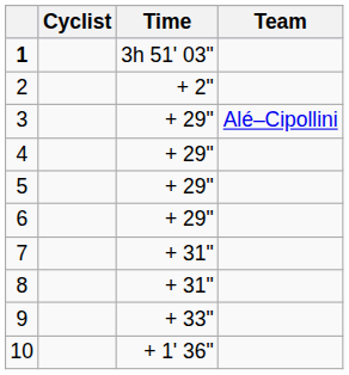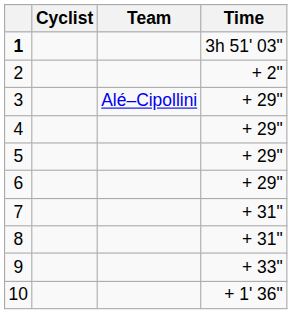columns swapped: Team <-> Time
